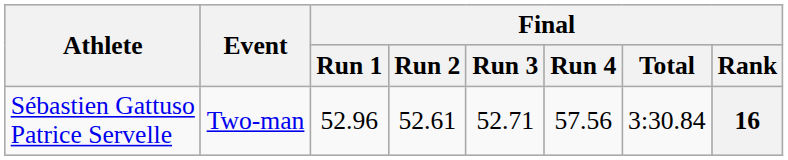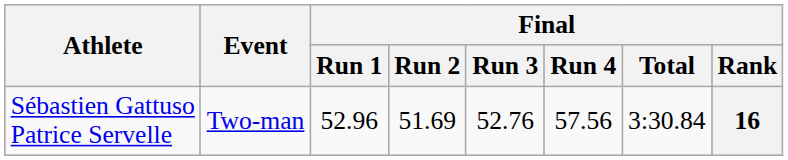Sébastien Gattuso Patrice Servelle | Final / Run 2: 52.61 -> 51.69
Sébastien Gattuso Patrice Servelle | Final / Run 3: 52.71 -> 52.76
